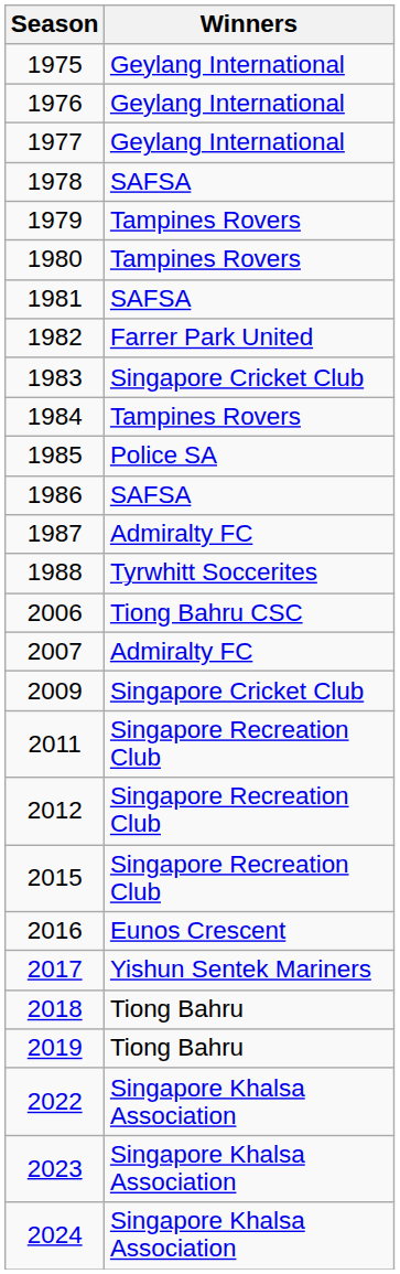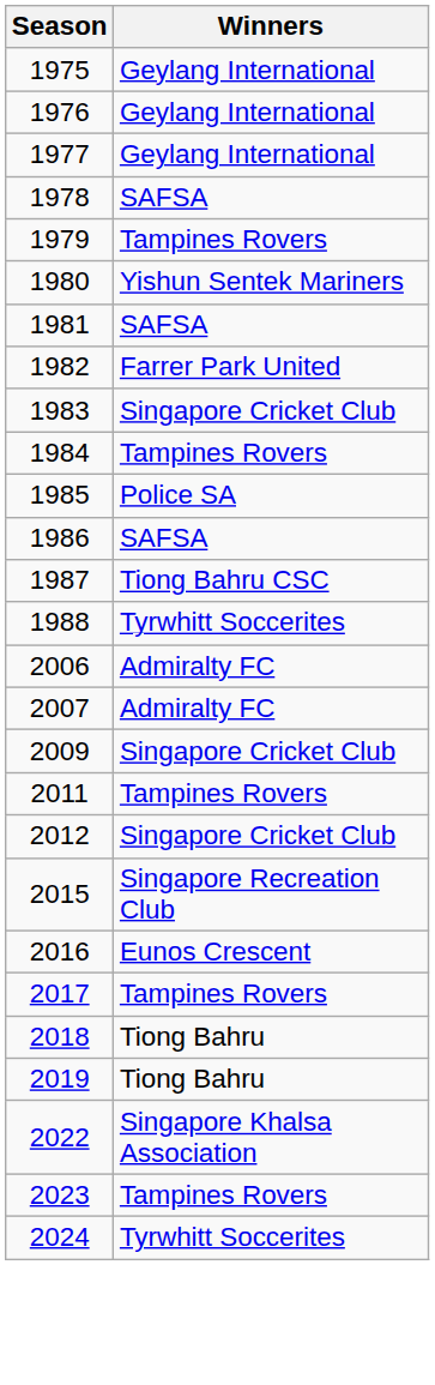1980 | Winners: Tampines Rovers -> Yishun Sentek Mariners
1987 | Winners: Admiralty FC -> Tiong Bahru CSC
2006 | Winners: Tiong Bahru CSC -> Admiralty FC
2011 | Winners: Singapore Recreation Club -> Tampines Rovers
2012 | Winners: Singapore Recreation Club -> Singapore Cricket Club
2017 | Winners: Yishun Sentek Mariners -> Tampines Rovers
2023 | Winners: Singapore Khalsa Association -> Tampines Rovers
2024 | Winners: Singapore Khalsa Association -> Tyrwhitt Soccerites
